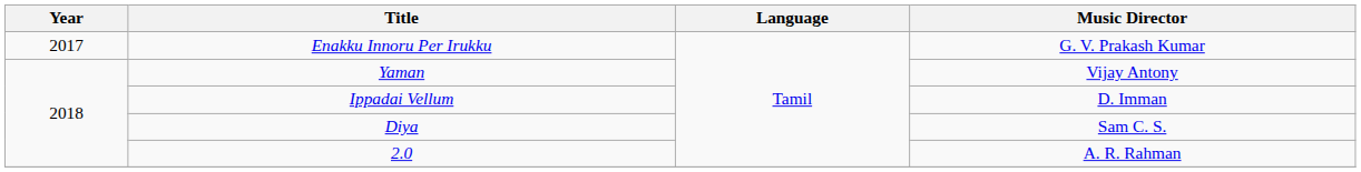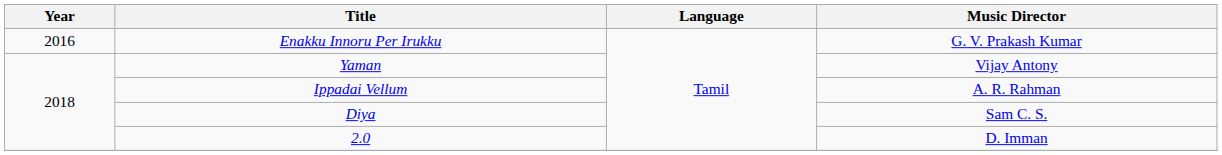Enakku Innoru Per Irukku | Year: 2017 -> 2016
Ippadai Vellum | Music Director: D. Imman -> A. R. Rahman
2.0 | Music Director: A. R. Rahman -> D. Imman
